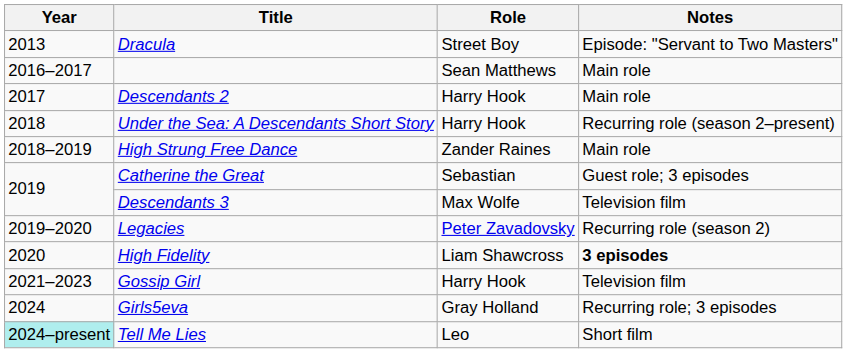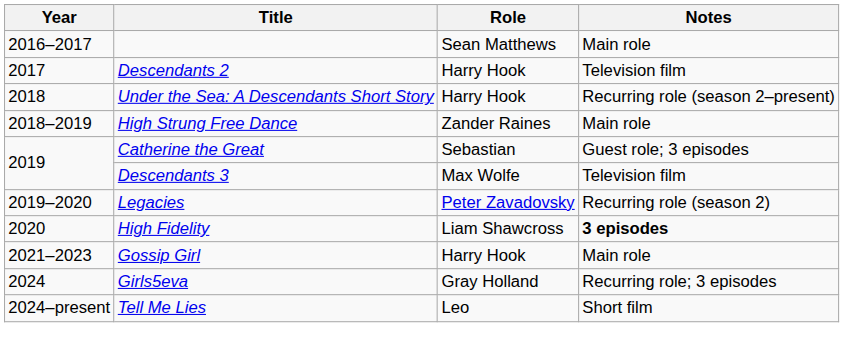- row: 2013 | Dracula | Street Boy | Episode: "Servant to Two Masters"
Descendants 2 | Notes: Main role -> Television film
Gossip Girl | Notes: Television film -> Main role
Tell Me Lies | Year: paleturquoise background -> no background
